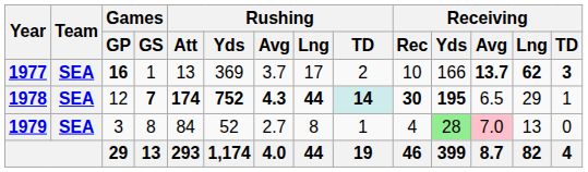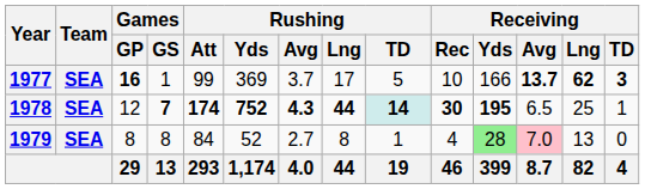1977 | Rushing / Att: 13 -> 99
1977 | Rushing / TD: 2 -> 5
1978 | Receiving / Lng: 29 -> 25
1979 | Games / GP: 3 -> 8
